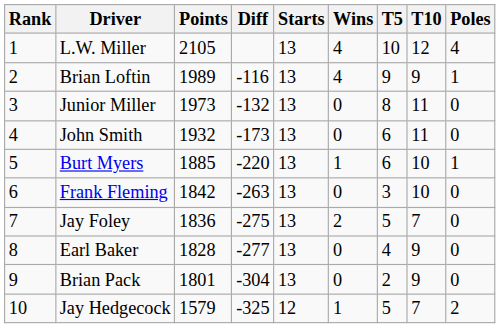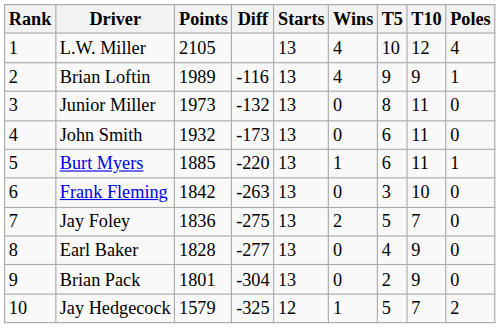Burt Myers | T10: 10 -> 11
